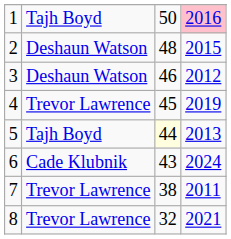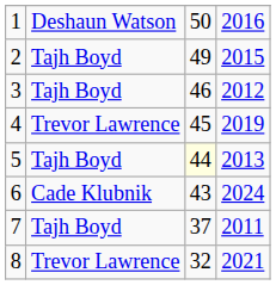1 | column 2: Tajh Boyd -> Deshaun Watson
1 | column 4: pink background -> no background
2 | column 2: Deshaun Watson -> Tajh Boyd
2 | column 3: 48 -> 49
3 | column 2: Deshaun Watson -> Tajh Boyd
7 | column 2: Trevor Lawrence -> Tajh Boyd
7 | column 3: 38 -> 37
